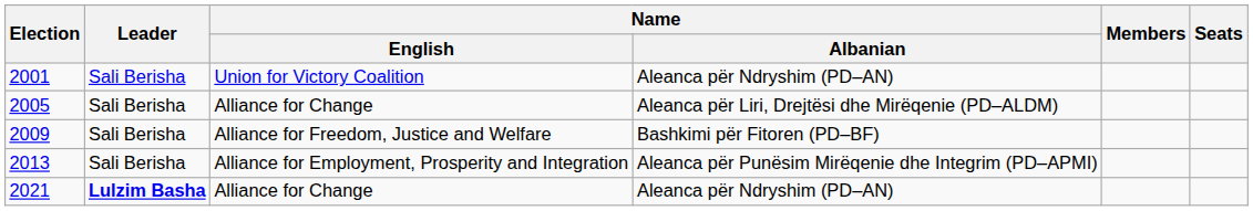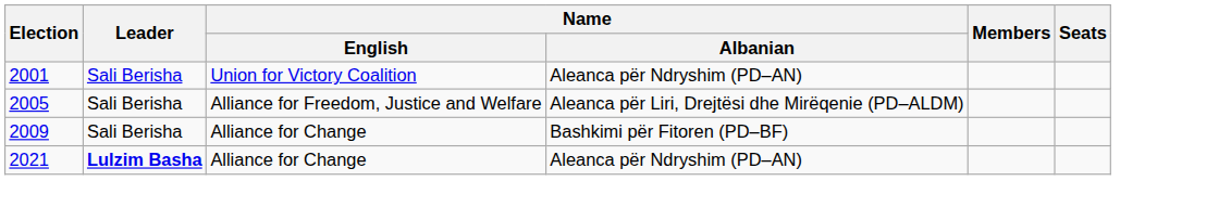2005 | Name / English: Alliance for Change -> Alliance for Freedom, Justice and Welfare
2009 | Name / English: Alliance for Freedom, Justice and Welfare -> Alliance for Change
- row: 2013 | Sali Berisha | Alliance for Employment, Prosperity and Integration | Aleanca për Punësim Mirëqenie dhe Integrim (PD–APMI)
